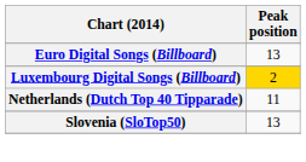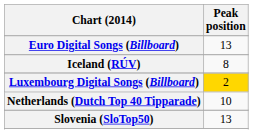+ row: Iceland (RÚV) | 8
Netherlands (Dutch Top 40 Tipparade) | Peak position: 11 -> 10
